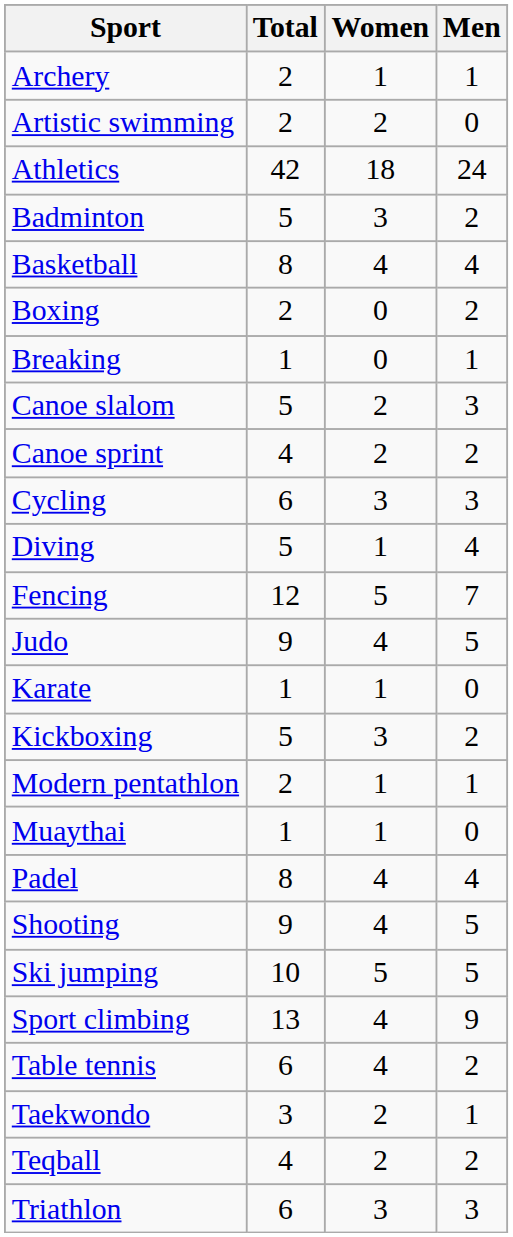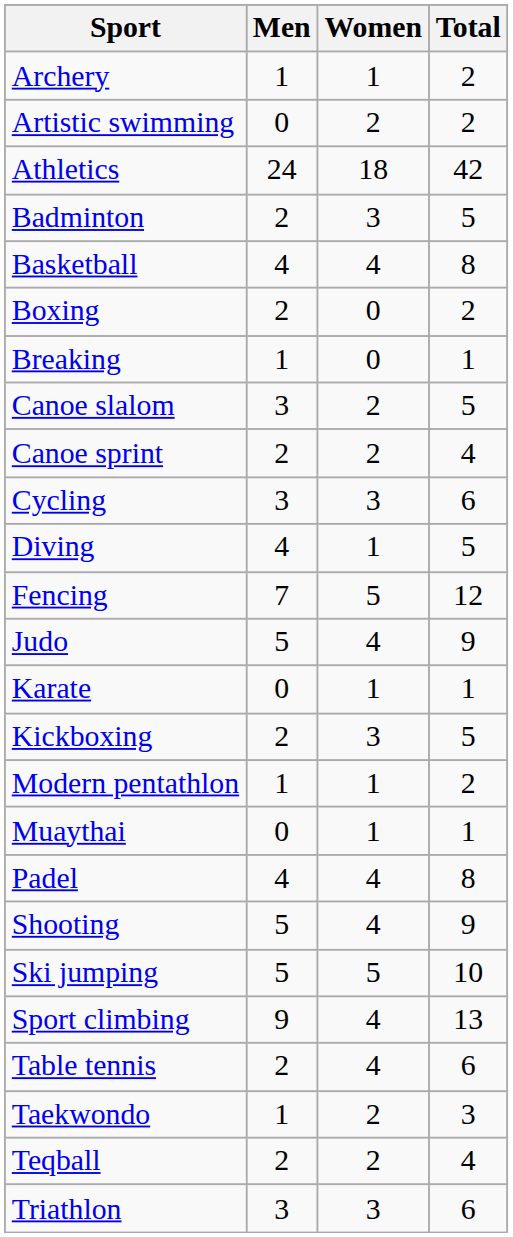columns swapped: Men <-> Total
